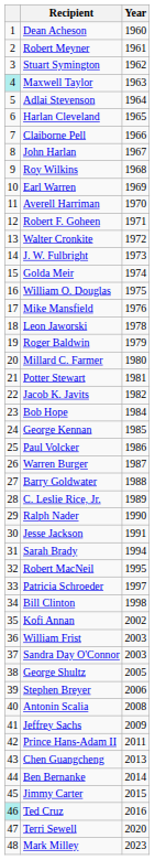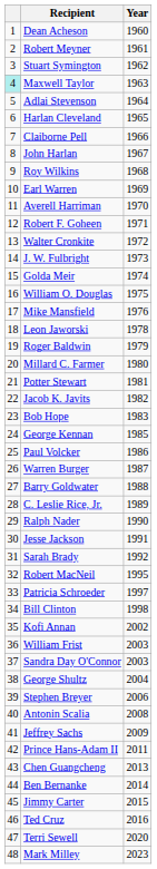Bob Hope | Year: 1984 -> 1983
Sarah Brady | Year: 1994 -> 1992
George Shultz | Year: 2005 -> 2004
Ted Cruz | column 1: paleturquoise background -> no background
